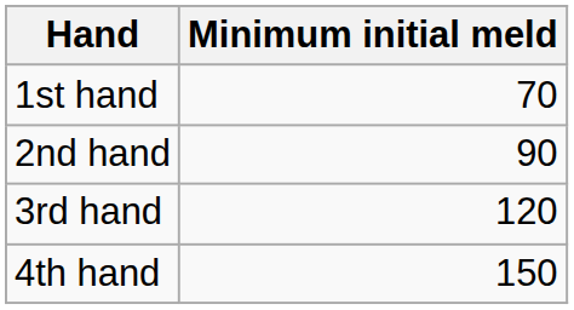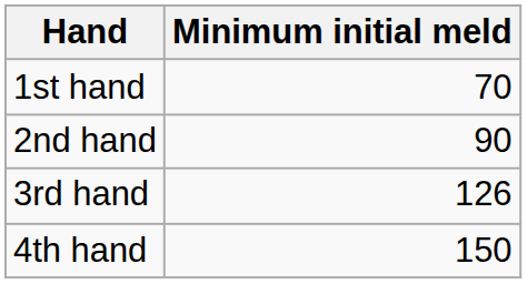3rd hand | Minimum initial meld: 120 -> 126
